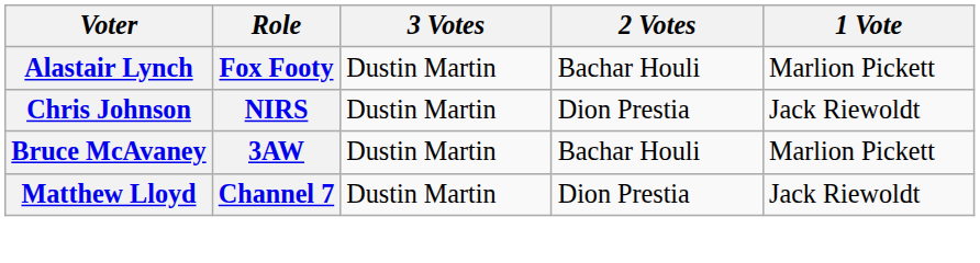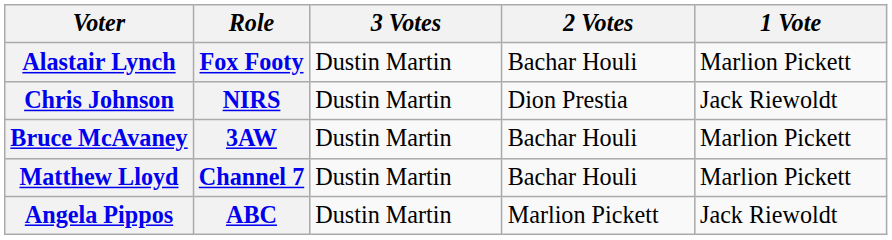Matthew Lloyd | 2 Votes: Dion Prestia -> Bachar Houli
Matthew Lloyd | 1 Vote: Jack Riewoldt -> Marlion Pickett
+ row: Angela Pippos | ABC | Dustin Martin | Marlion Pickett | Jack Riewoldt
